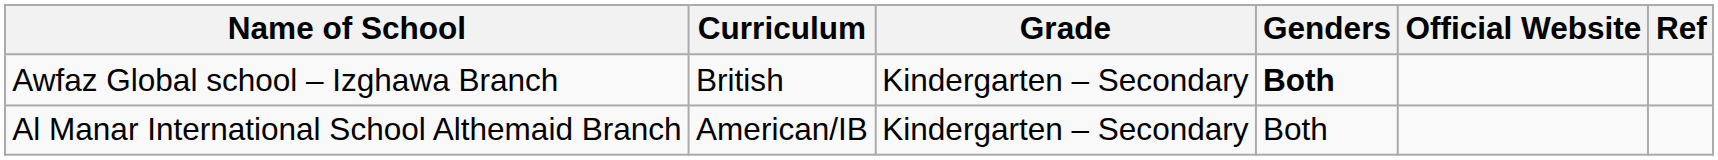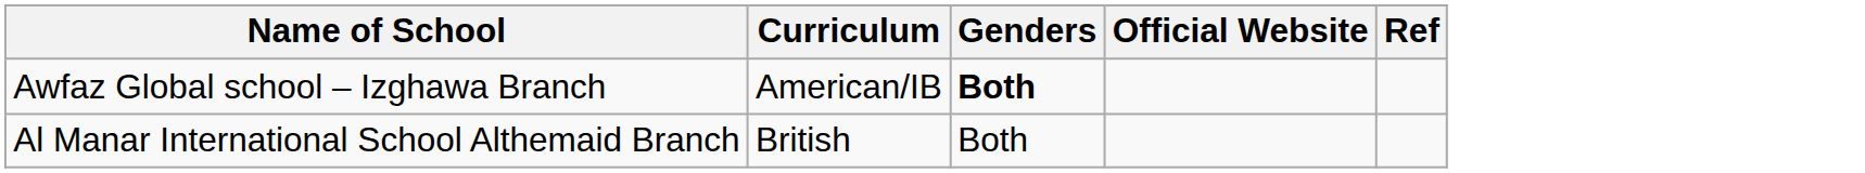- column: Grade | Kindergarten – Secondary | Kindergarten – Secondary
Awfaz Global school – Izghawa Branch | Curriculum: British -> American/IB
Al Manar International School Althemaid Branch | Curriculum: American/IB -> British
